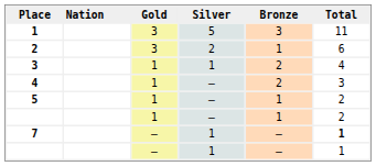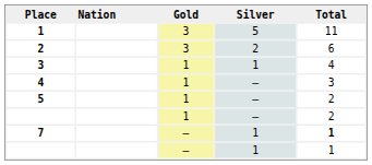- column: Bronze | 3 | 1 | 2 | 2 | 1 | 1 | – | –
